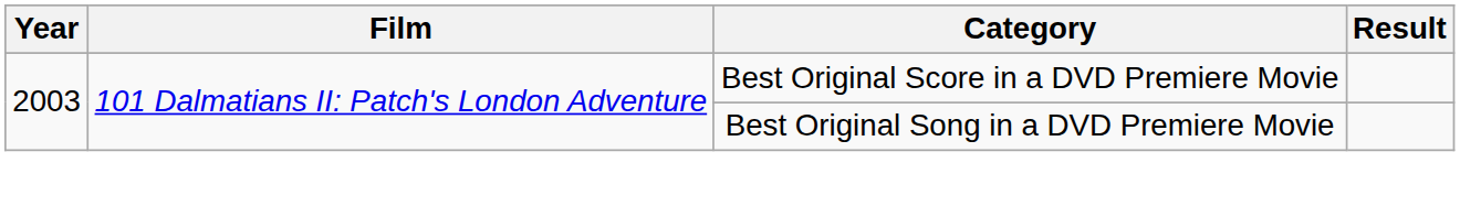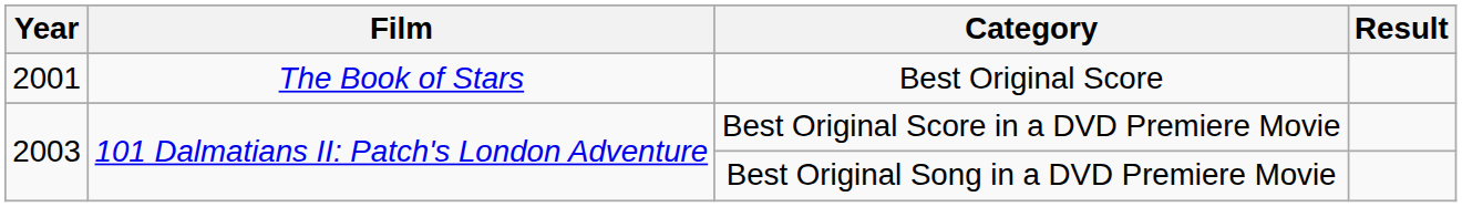+ row: 2001 | The Book of Stars | Best Original Score
